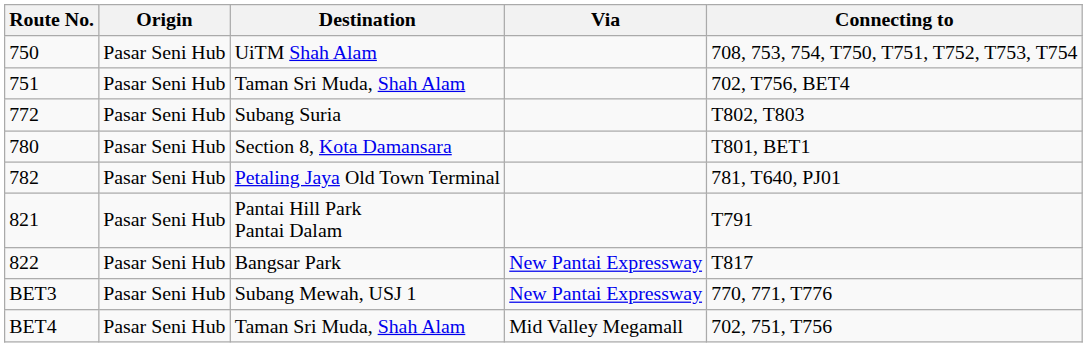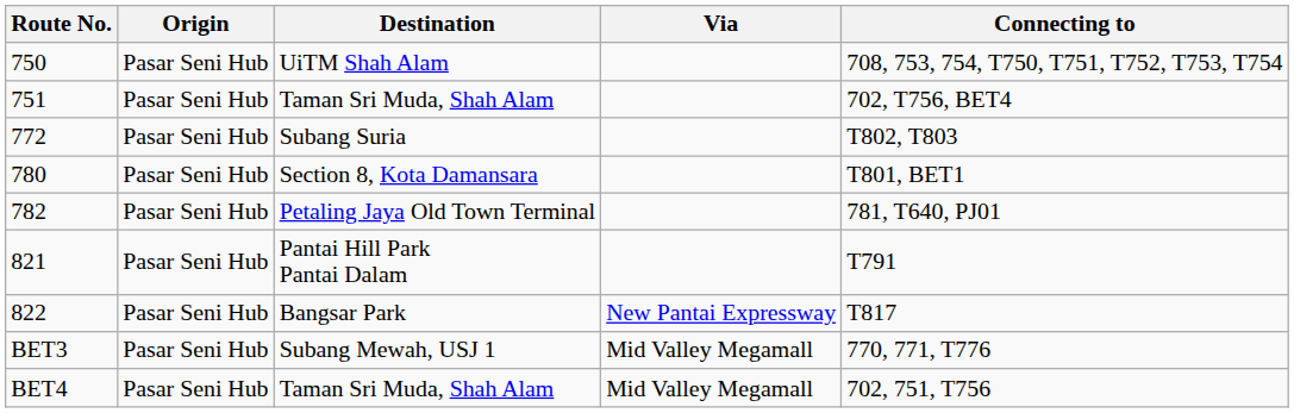BET3 | Via: New Pantai Expressway -> Mid Valley Megamall
